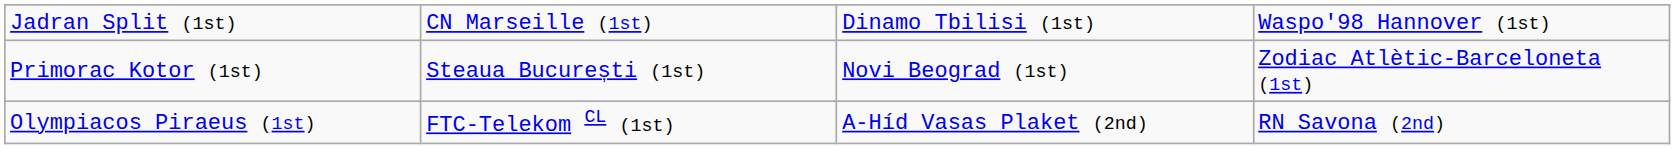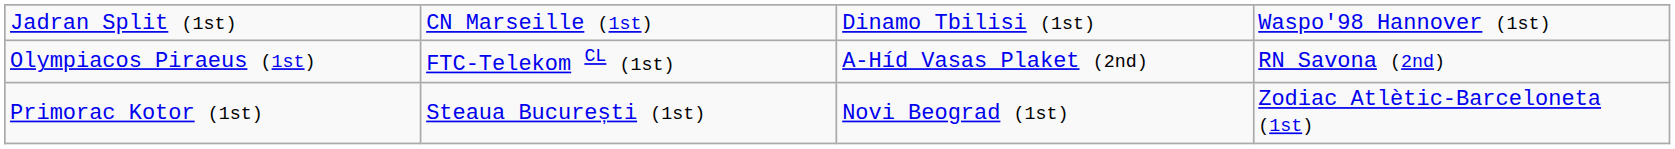rows swapped: Olympiacos Piraeus (1st) <-> Primorac Kotor (1st)
